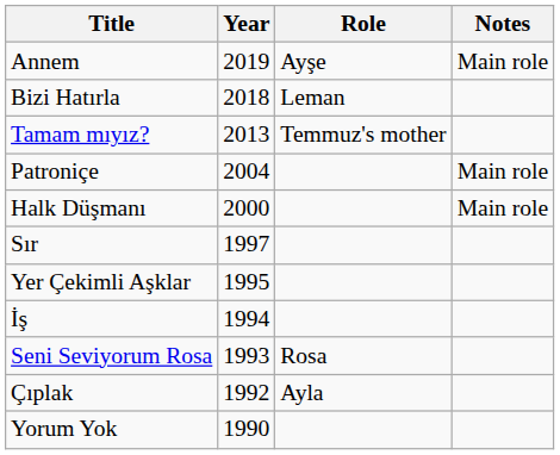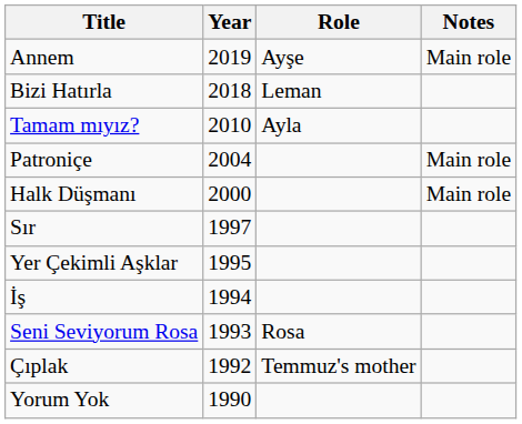Tamam mıyız? | Year: 2013 -> 2010
Tamam mıyız? | Role: Temmuz's mother -> Ayla
Çıplak | Role: Ayla -> Temmuz's mother
